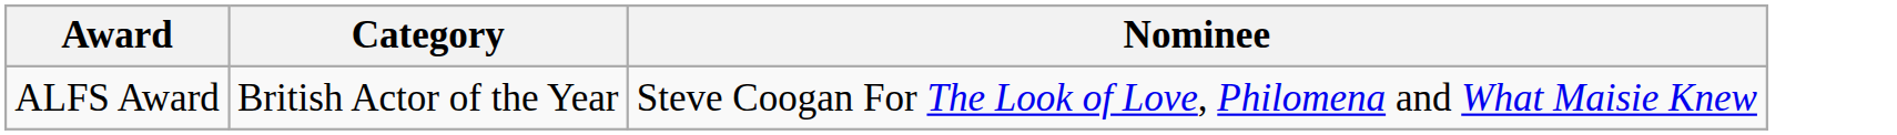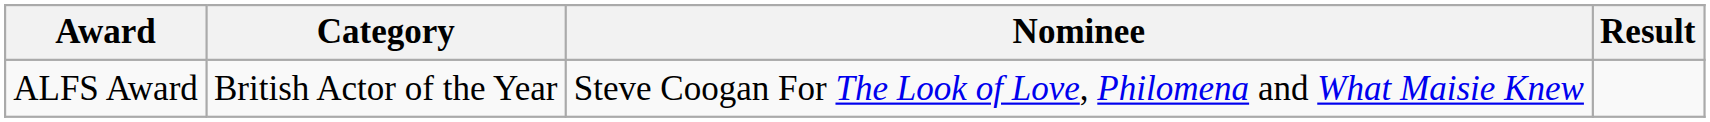+ column: Result
